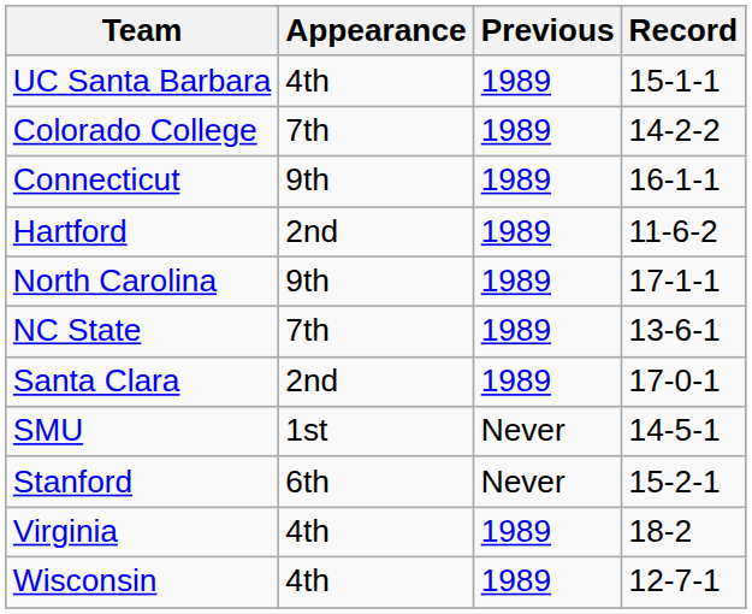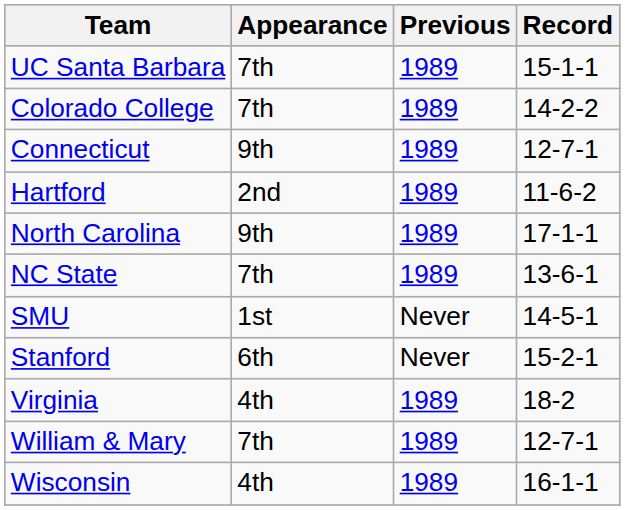UC Santa Barbara | Appearance: 4th -> 7th
Connecticut | Record: 16-1-1 -> 12-7-1
- row: Santa Clara | 2nd | 1989 | 17-0-1
+ row: William & Mary | 7th | 1989 | 12-7-1
Wisconsin | Record: 12-7-1 -> 16-1-1
